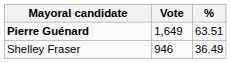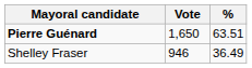Pierre Guénard | Vote: 1,649 -> 1,650
